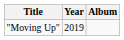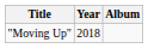"Moving Up" | Year: 2019 -> 2018
